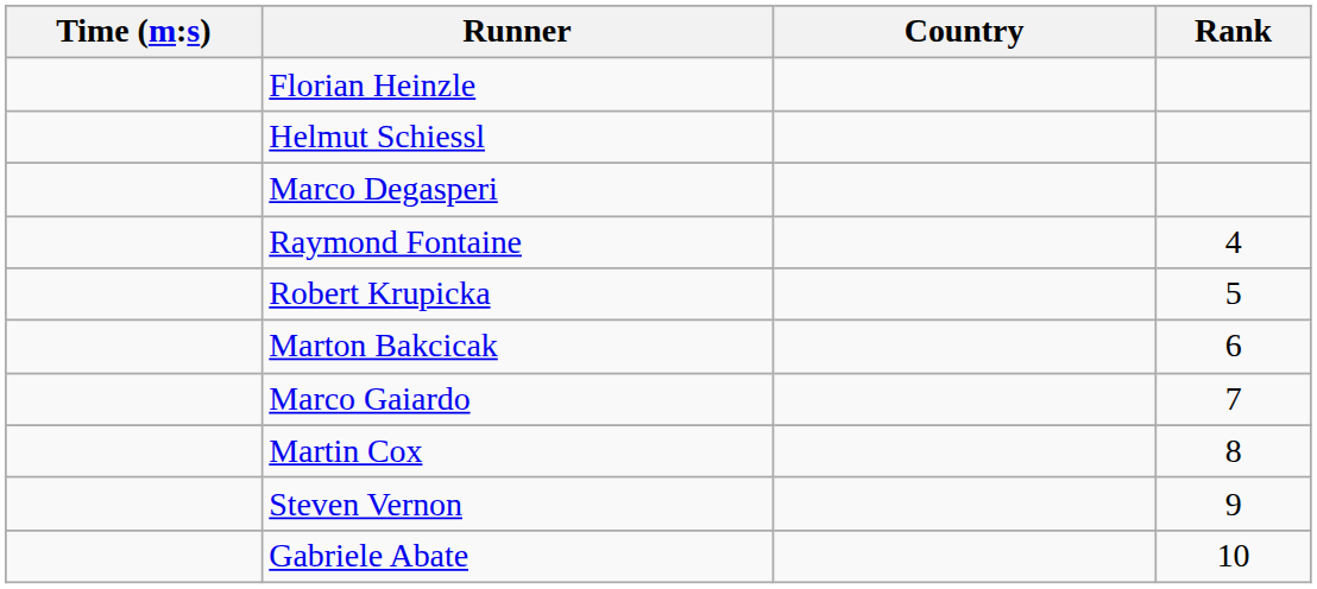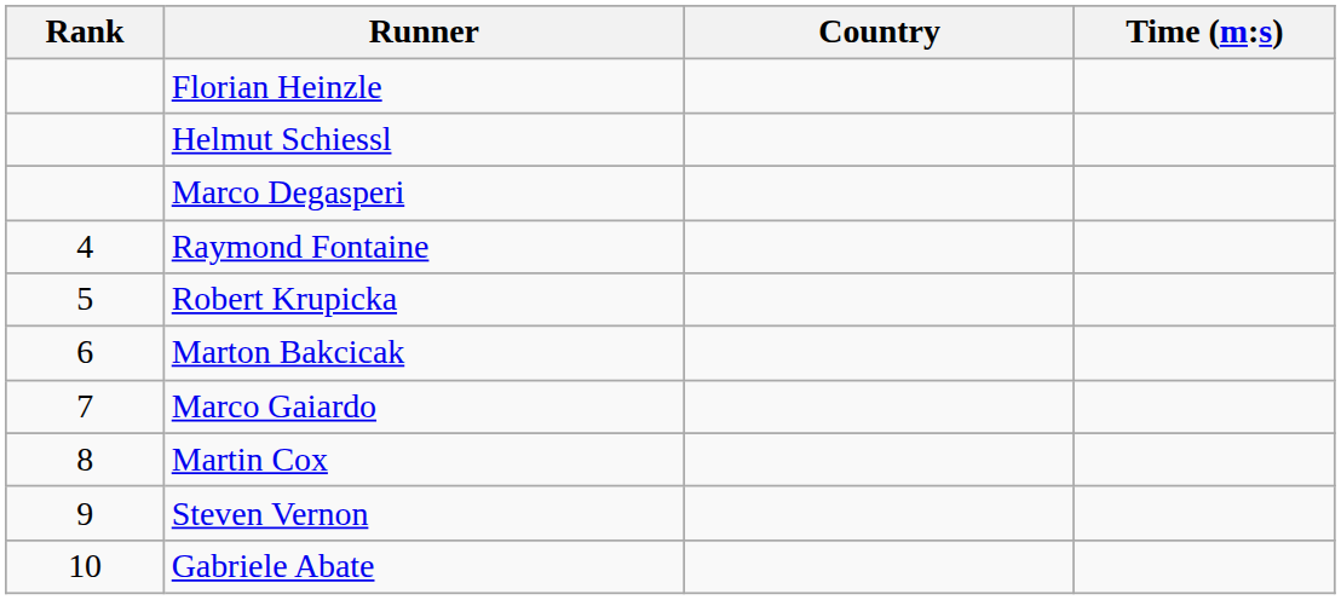columns swapped: Rank <-> Time (m:s)
